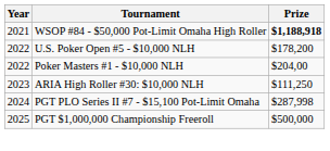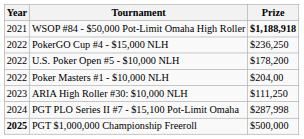+ row: 2022 | PokerGO Cup #4 - $15,000 NLH | $236,250
PGT $1,000,000 Championship Freeroll | Year: normal -> bold
